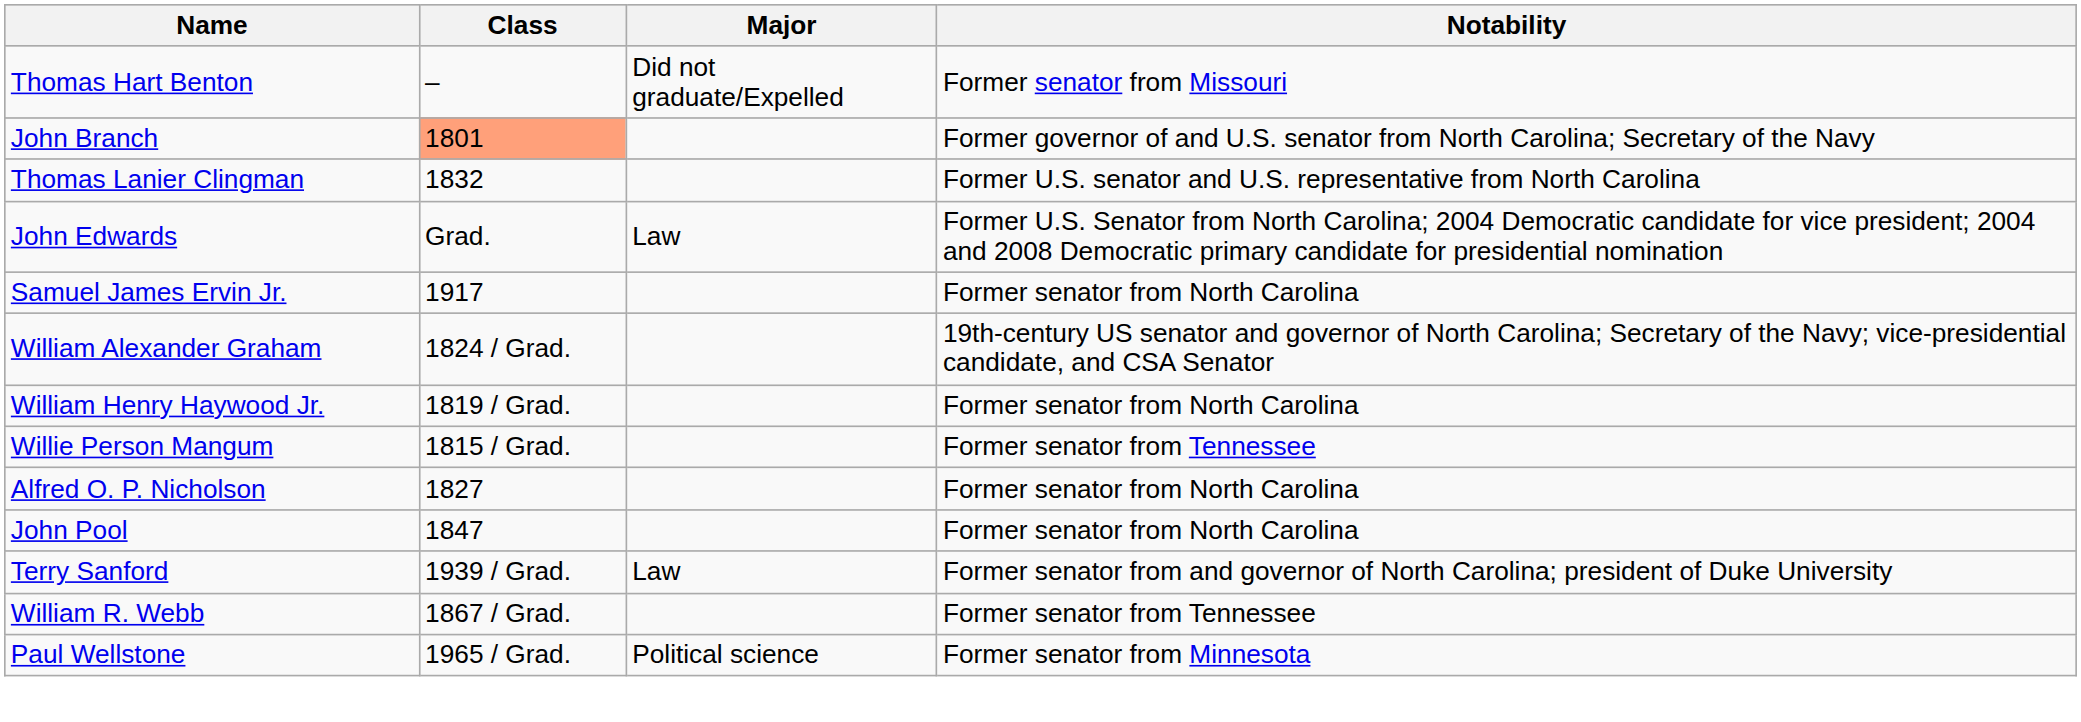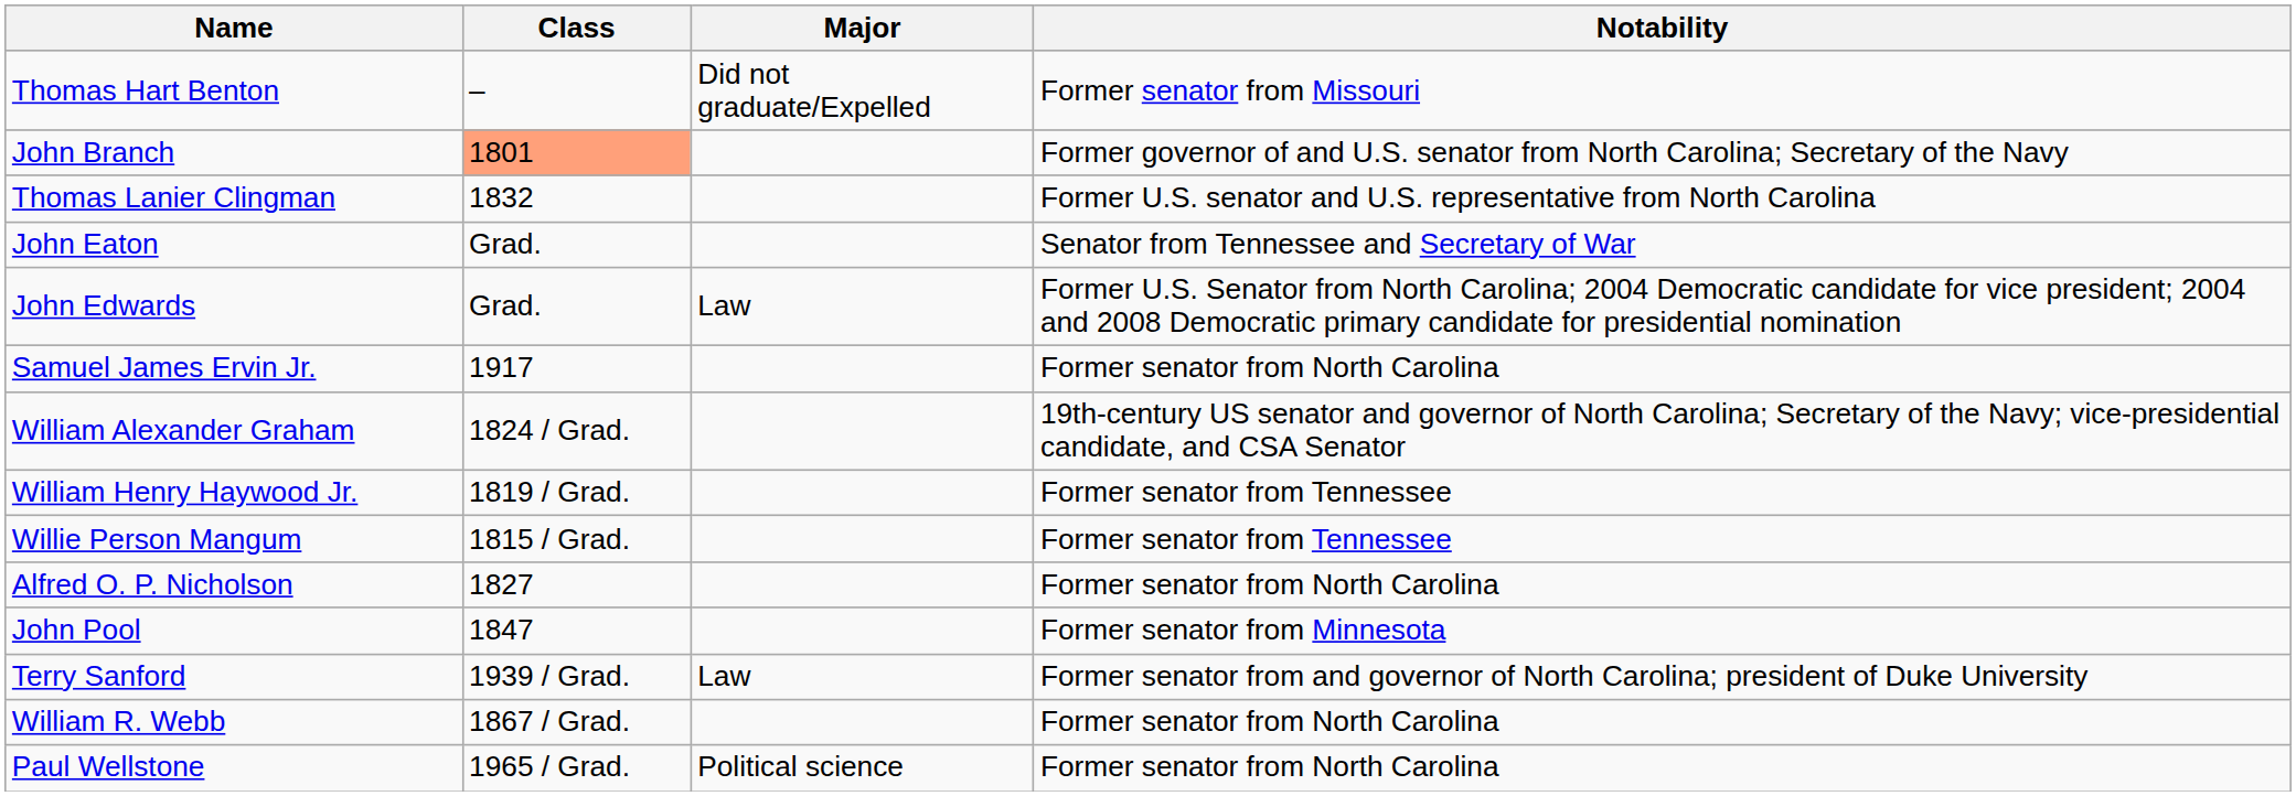+ row: John Eaton | Grad. | Senator from Tennessee and Secretary of War
William Henry Haywood Jr. | Notability: Former senator from North Carolina -> Former senator from Tennessee
John Pool | Notability: Former senator from North Carolina -> Former senator from Minnesota
William R. Webb | Notability: Former senator from Tennessee -> Former senator from North Carolina
Paul Wellstone | Notability: Former senator from Minnesota -> Former senator from North Carolina
